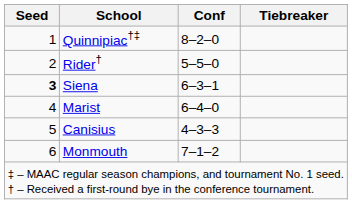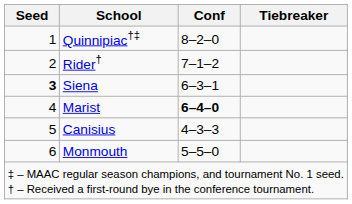Rider† | Conf: 5–5–0 -> 7–1–2
Marist | Conf: normal -> bold
Monmouth | Conf: 7–1–2 -> 5–5–0
